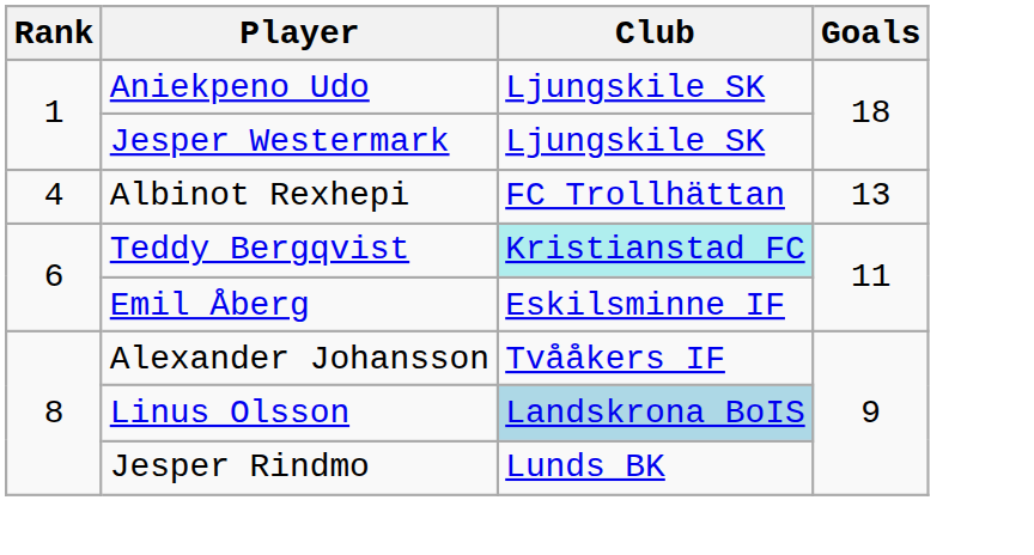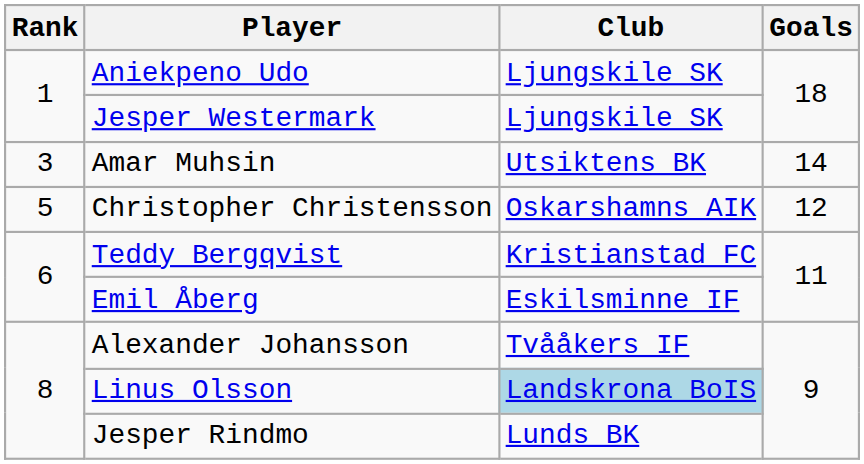+ row: 3 | Amar Muhsin | Utsiktens BK | 14
- row: 4 | Albinot Rexhepi | FC Trollhättan | 13
+ row: 5 | Christopher Christensson | Oskarshamns AIK | 12
Teddy Bergqvist | Club: paleturquoise background -> no background
